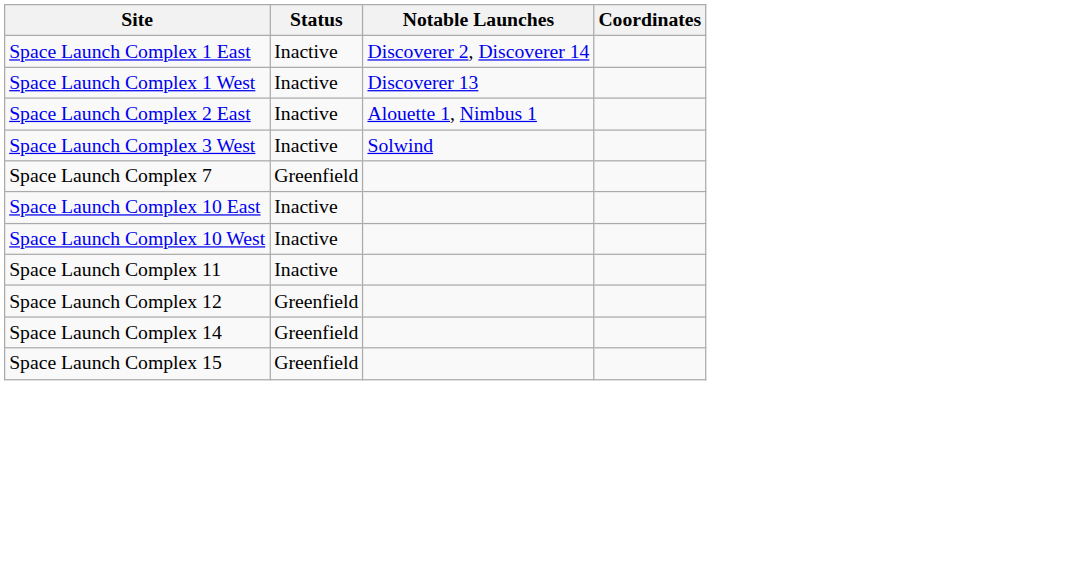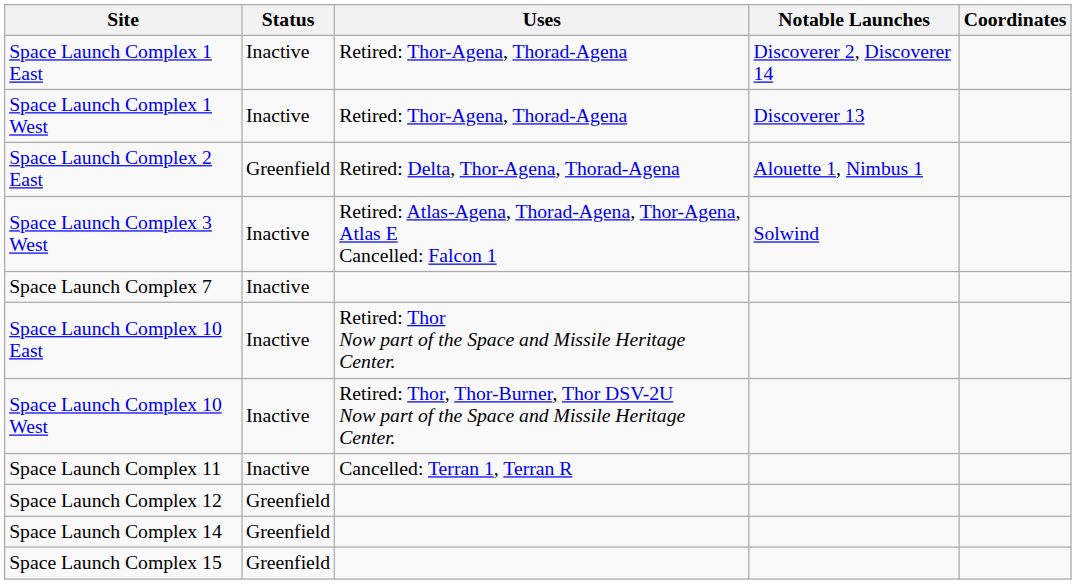+ column: Uses | Retired: Thor-Agena, Thorad-Agena | Retired: Thor-Agena, Thorad-Agena | Retired: Delta, Thor-Agena, Thorad-Agena | Retired: Atlas-Agena, Thorad-Agena, Thor-Agena, Atlas E Cancelled: Falcon 1 | Retired: Thor Now part of the Space and Missile Heritage Center. | Retired: Thor, Thor-Burner, Thor DSV-2U Now part of the Space and Missile Heritage Center. | Cancelled: Terran 1, Terran R
Space Launch Complex 2 East | Status: Inactive -> Greenfield
Space Launch Complex 7 | Status: Greenfield -> Inactive
